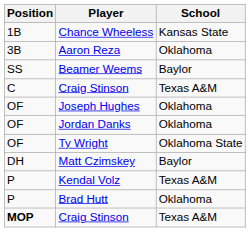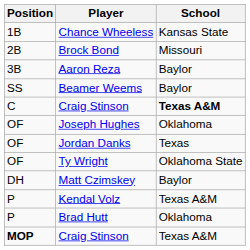+ row: 2B | Brock Bond | Missouri
Aaron Reza | School: Oklahoma -> Baylor
C / Craig Stinson | School: normal -> bold
Jordan Danks | School: Oklahoma -> Texas
